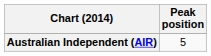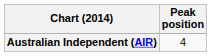Australian Independent (AIR) | Peak position: 5 -> 4
